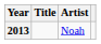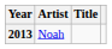columns swapped: Title <-> Artist
